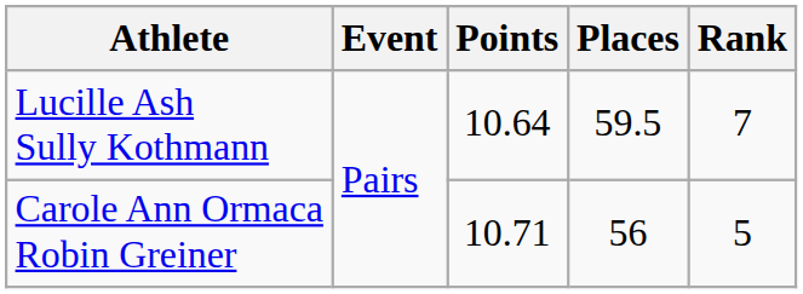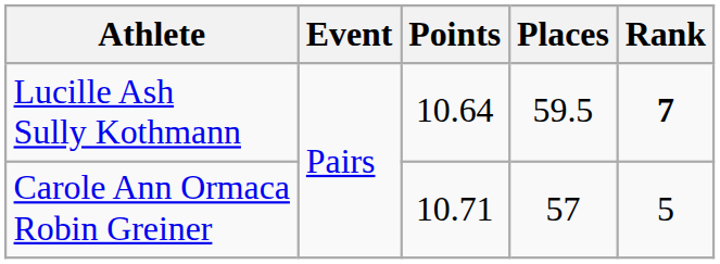Lucille Ash Sully Kothmann | Rank: normal -> bold
Carole Ann Ormaca Robin Greiner | Places: 56 -> 57
